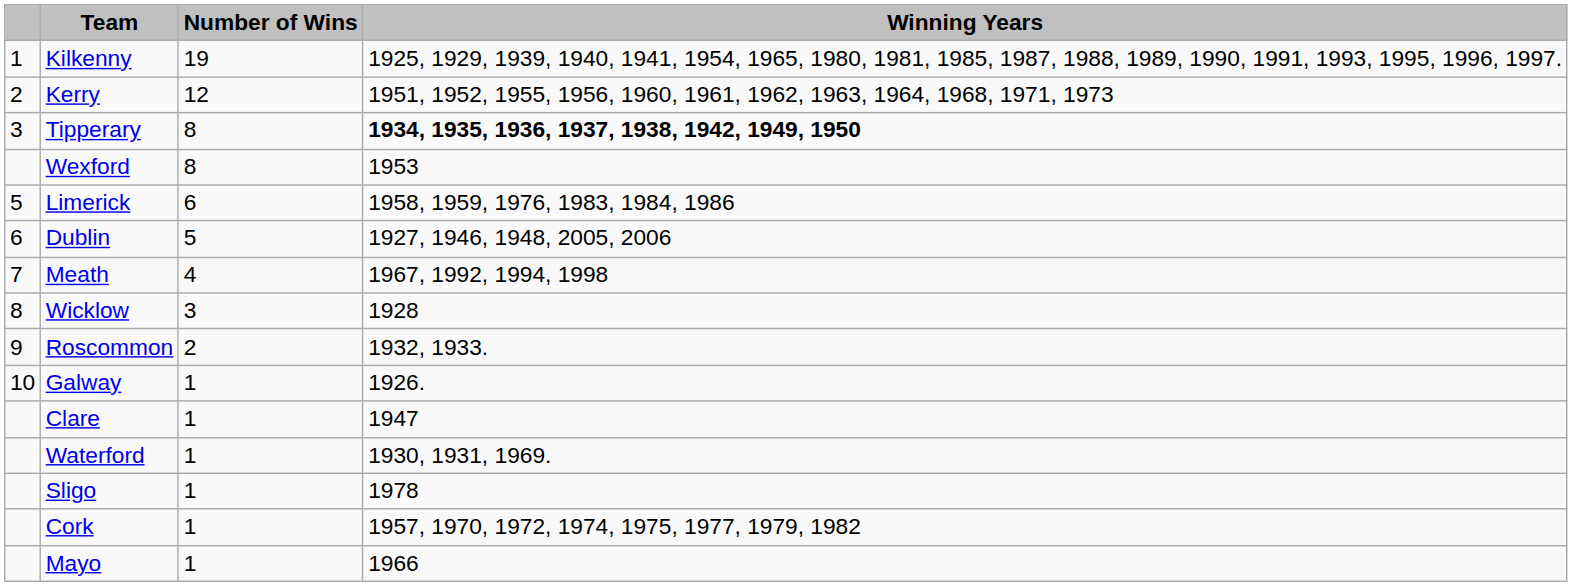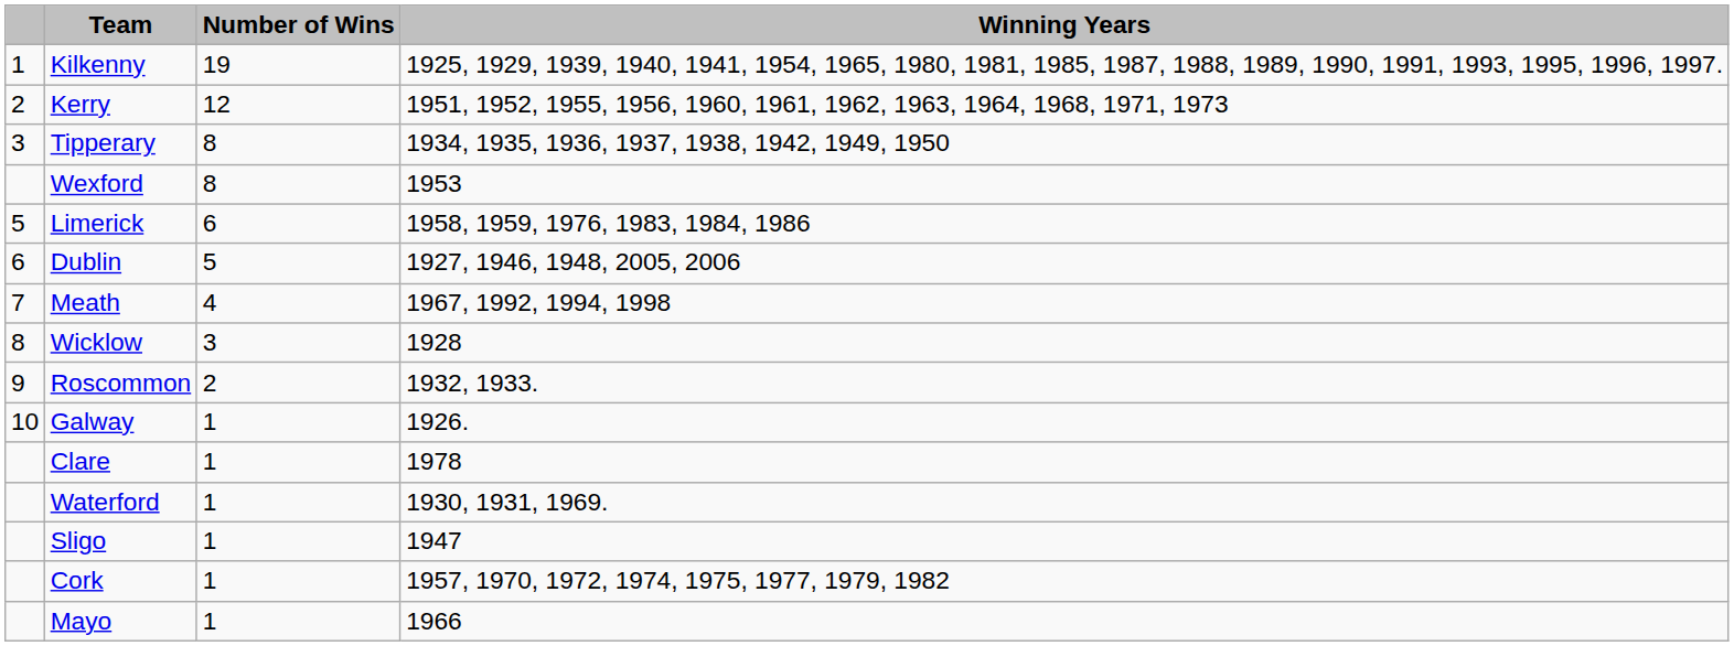Tipperary | Winning Years: bold -> normal
Clare | Winning Years: 1947 -> 1978
Sligo | Winning Years: 1978 -> 1947
